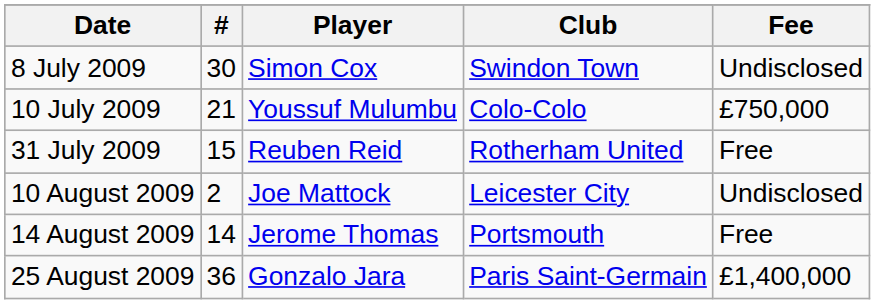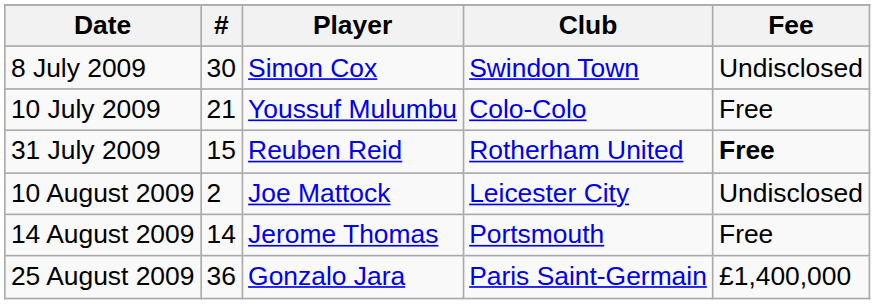10 July 2009 | Fee: £750,000 -> Free
31 July 2009 | Fee: normal -> bold
